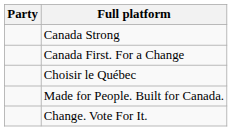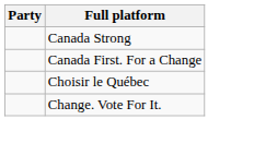- row: Made for People. Built for Canada.
